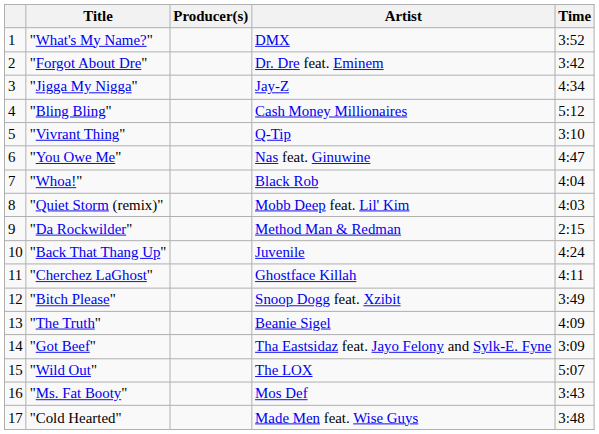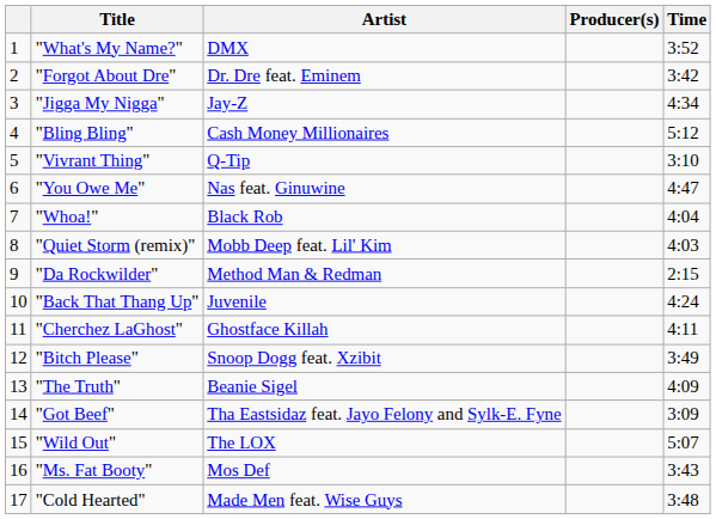columns swapped: Artist <-> Producer(s)
